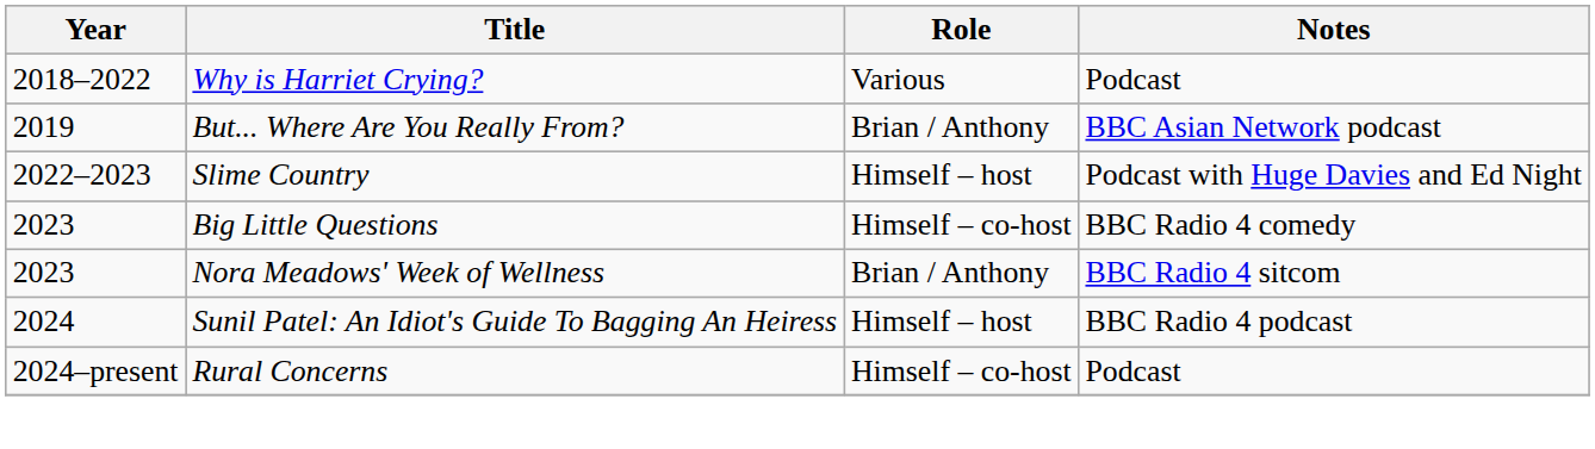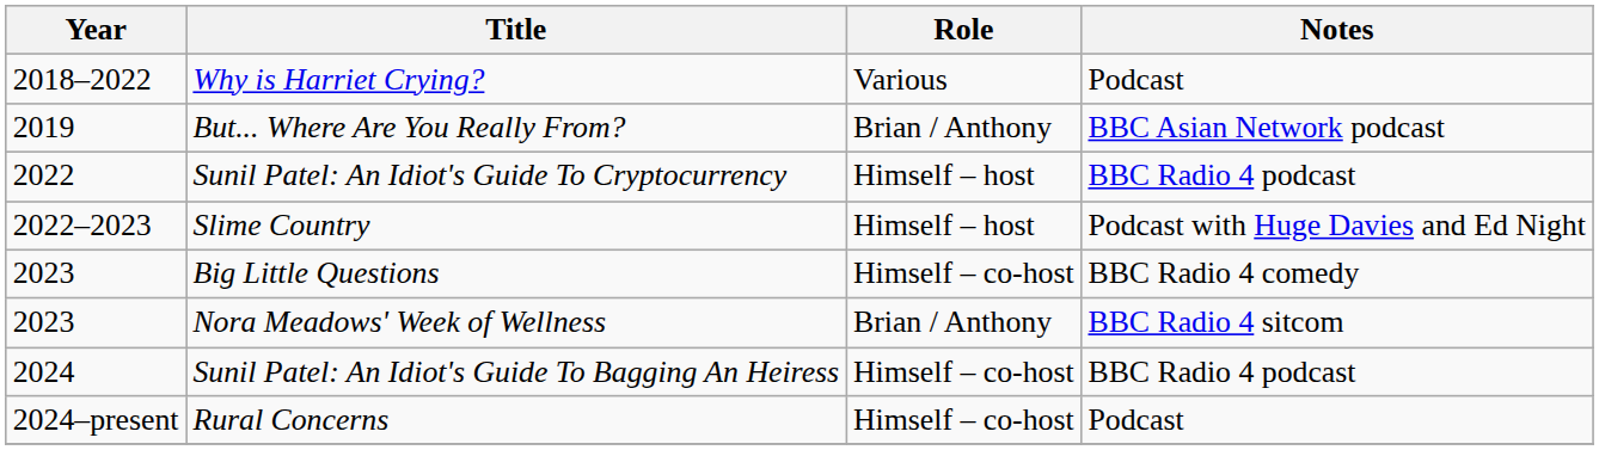+ row: 2022 | Sunil Patel: An Idiot's Guide To Cryptocurrency | Himself – host | BBC Radio 4 podcast
Sunil Patel: An Idiot's Guide To Bagging An Heiress | Role: Himself – host -> Himself – co-host
